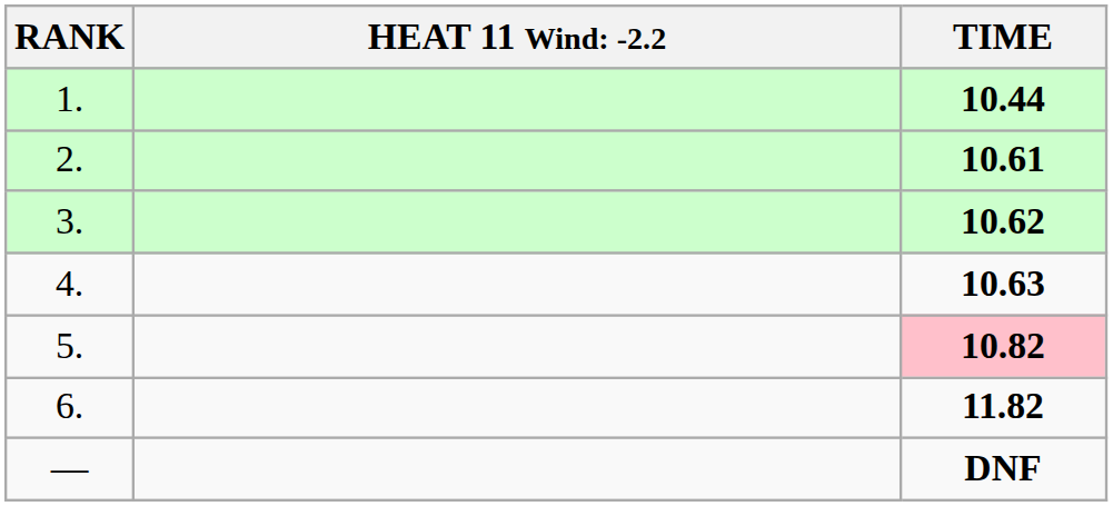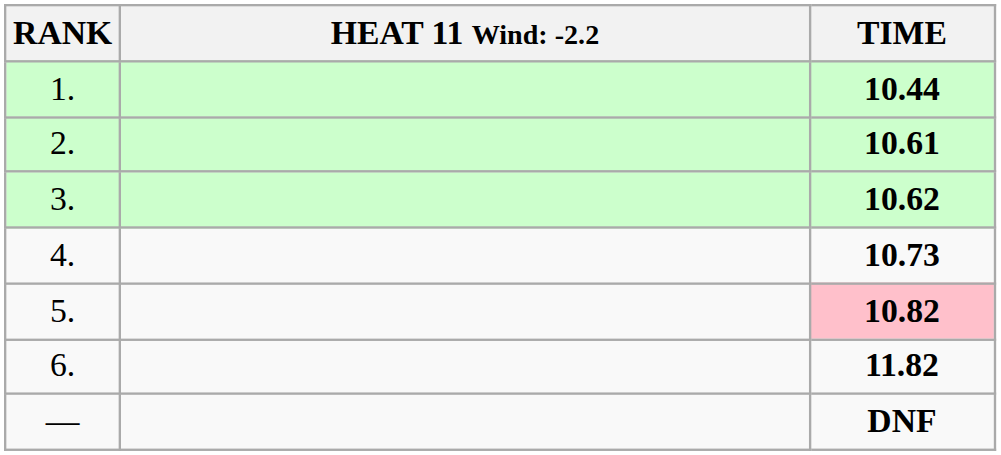4. | TIME: 10.63 -> 10.73
